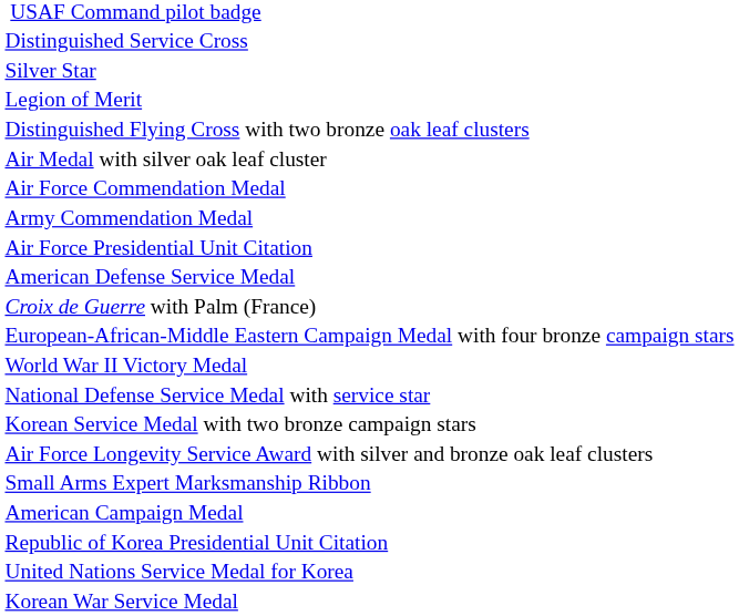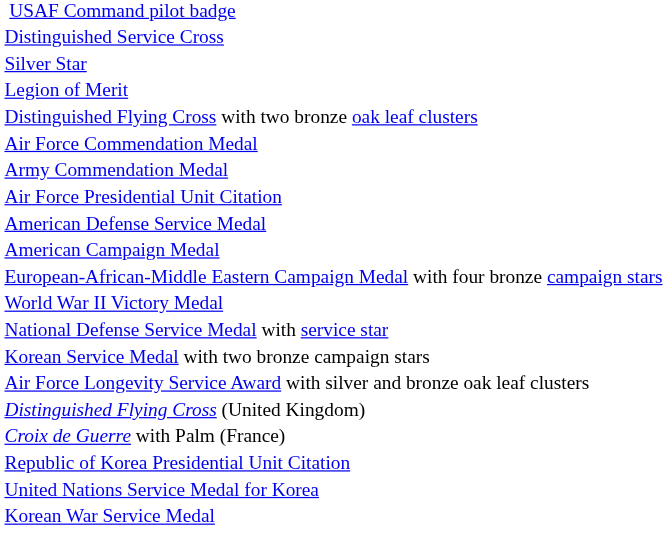- row: Air Medal with silver oak leaf cluster
rows swapped: American Campaign Medal <-> Croix de Guerre with Palm (France)
- row: Small Arms Expert Marksmanship Ribbon
+ row: Distinguished Flying Cross (United Kingdom)
